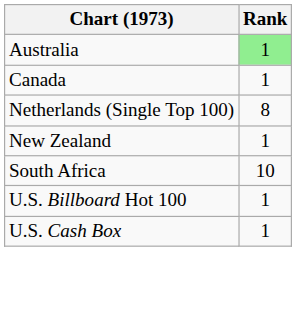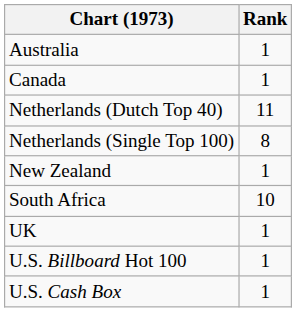Australia | Rank: lightgreen background -> no background
+ row: Netherlands (Dutch Top 40) | 11
+ row: UK | 1
